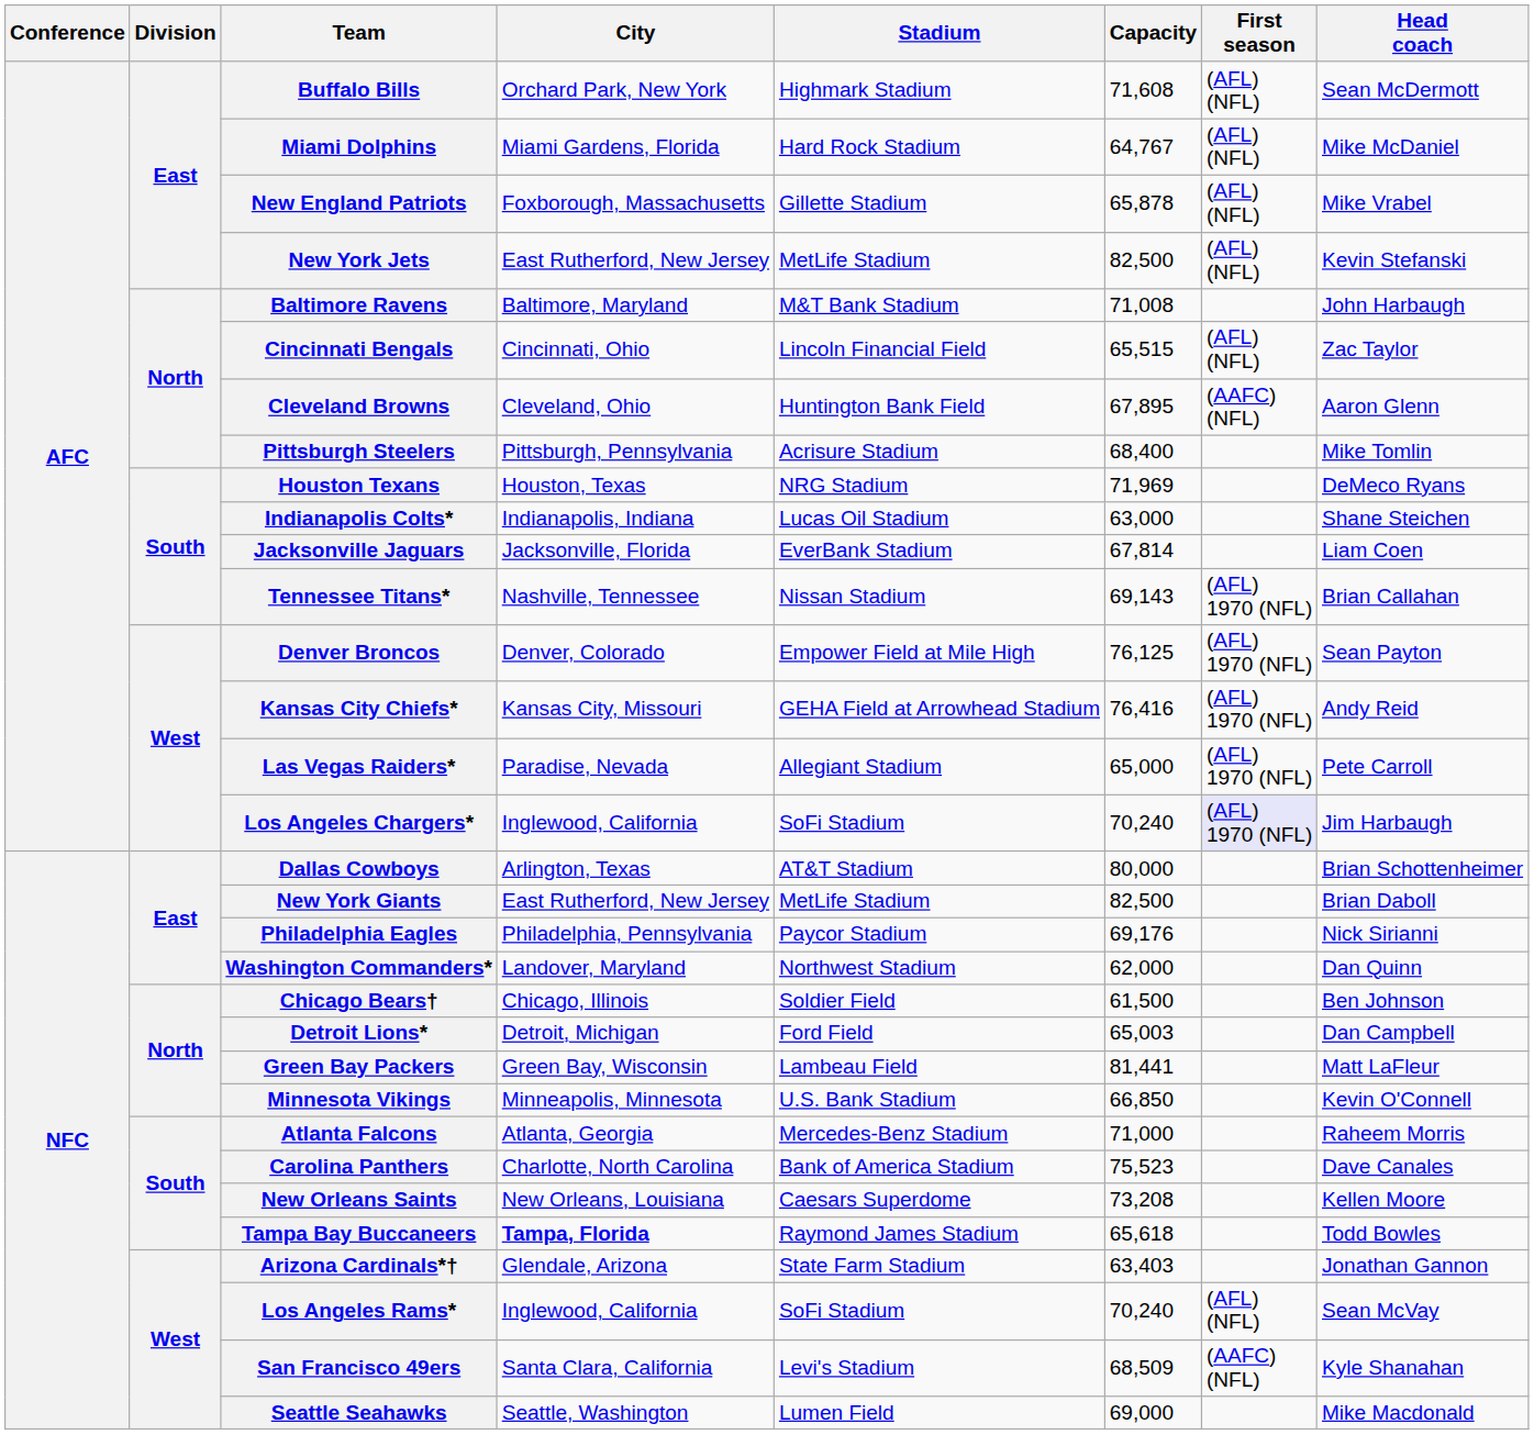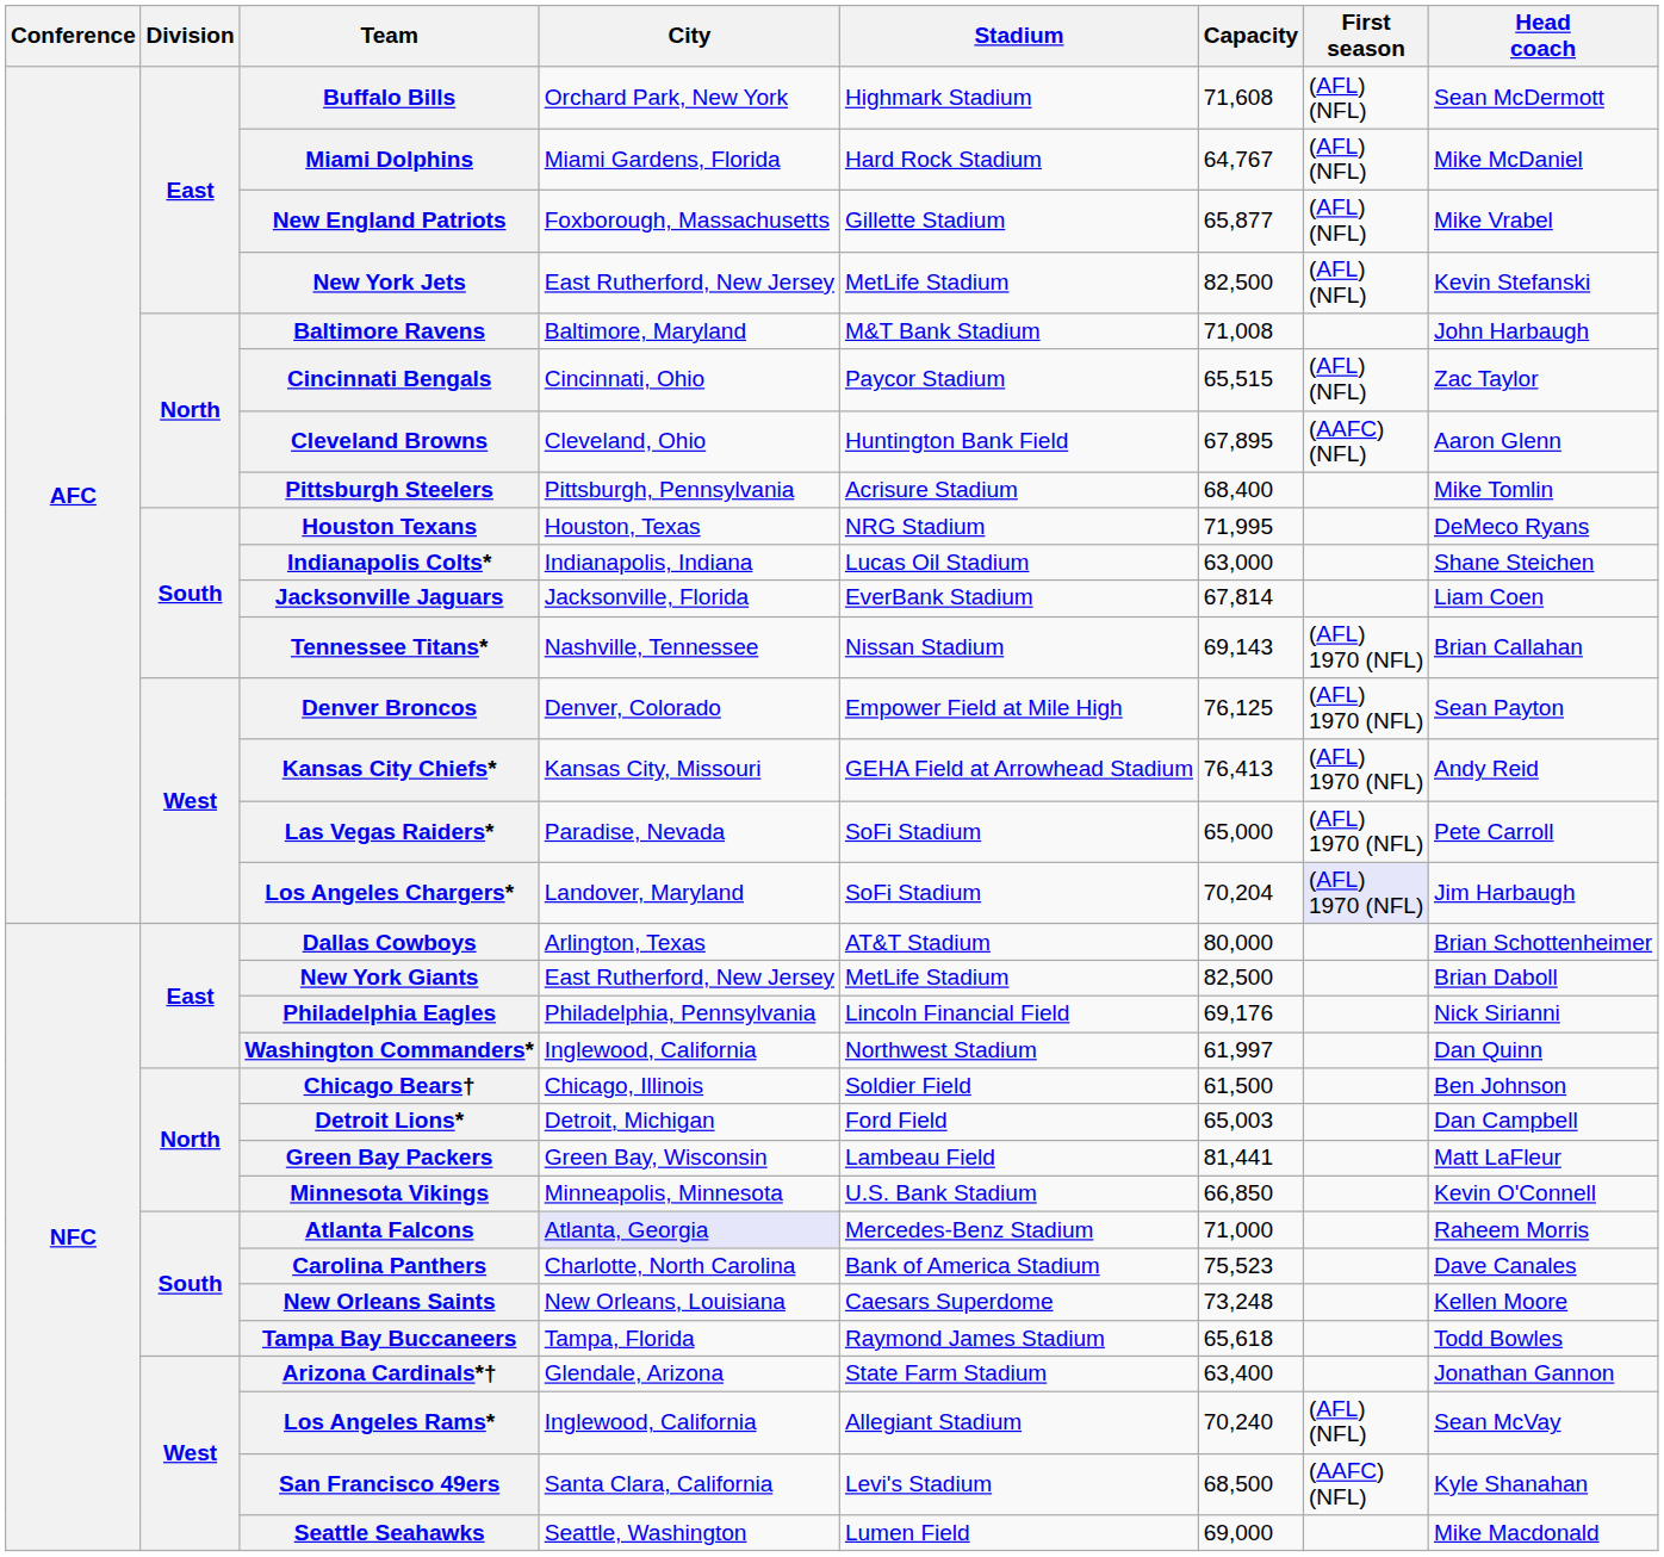New England Patriots | Capacity: 65,878 -> 65,877
Cincinnati Bengals | Stadium: Lincoln Financial Field -> Paycor Stadium
Houston Texans | Capacity: 71,969 -> 71,995
Kansas City Chiefs* | Capacity: 76,416 -> 76,413
Las Vegas Raiders* | Stadium: Allegiant Stadium -> SoFi Stadium
Los Angeles Chargers* | City: Inglewood, California -> Landover, Maryland
Los Angeles Chargers* | Capacity: 70,240 -> 70,204
Philadelphia Eagles | Stadium: Paycor Stadium -> Lincoln Financial Field
Washington Commanders* | City: Landover, Maryland -> Inglewood, California
Washington Commanders* | Capacity: 62,000 -> 61,997
Atlanta Falcons | City: no background -> lavender background
New Orleans Saints | Capacity: 73,208 -> 73,248
Tampa Bay Buccaneers | City: bold -> normal
Arizona Cardinals*† | Capacity: 63,403 -> 63,400
Los Angeles Rams* | Stadium: SoFi Stadium -> Allegiant Stadium
San Francisco 49ers | Capacity: 68,509 -> 68,500
